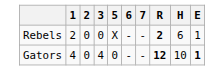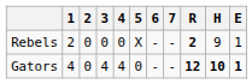+ column: 4 | 0 | 4
Rebels | H: 6 -> 9
Gators | H: normal -> bold
